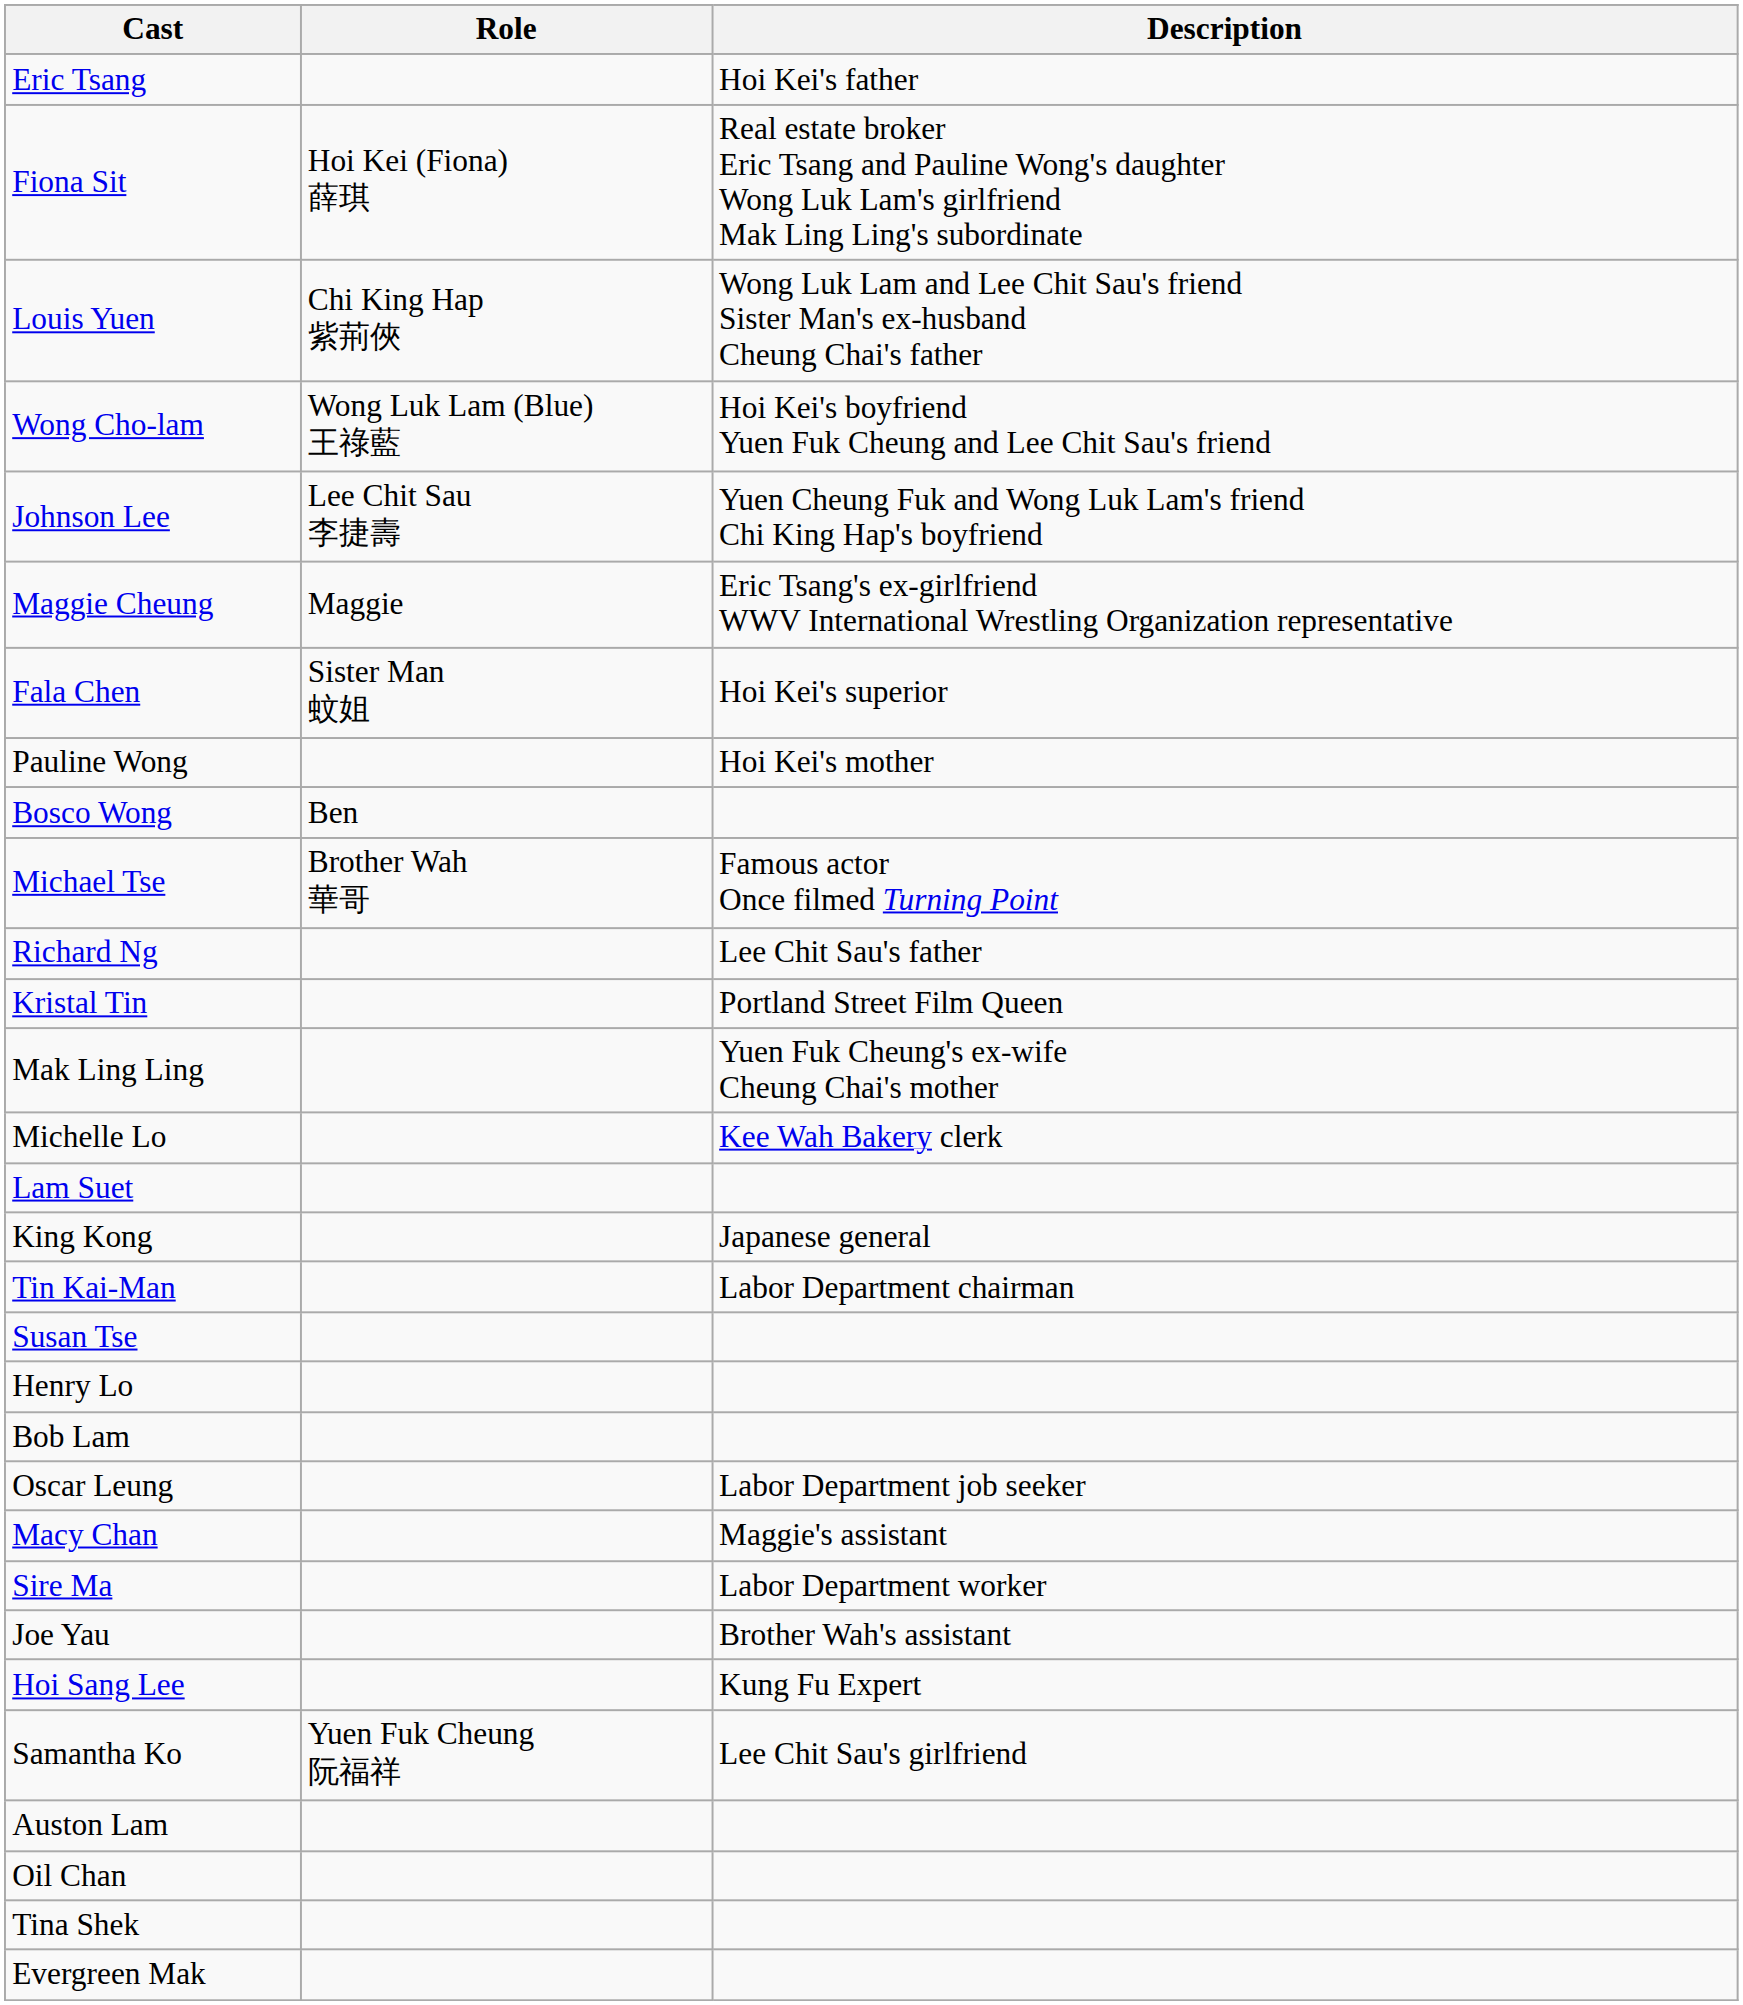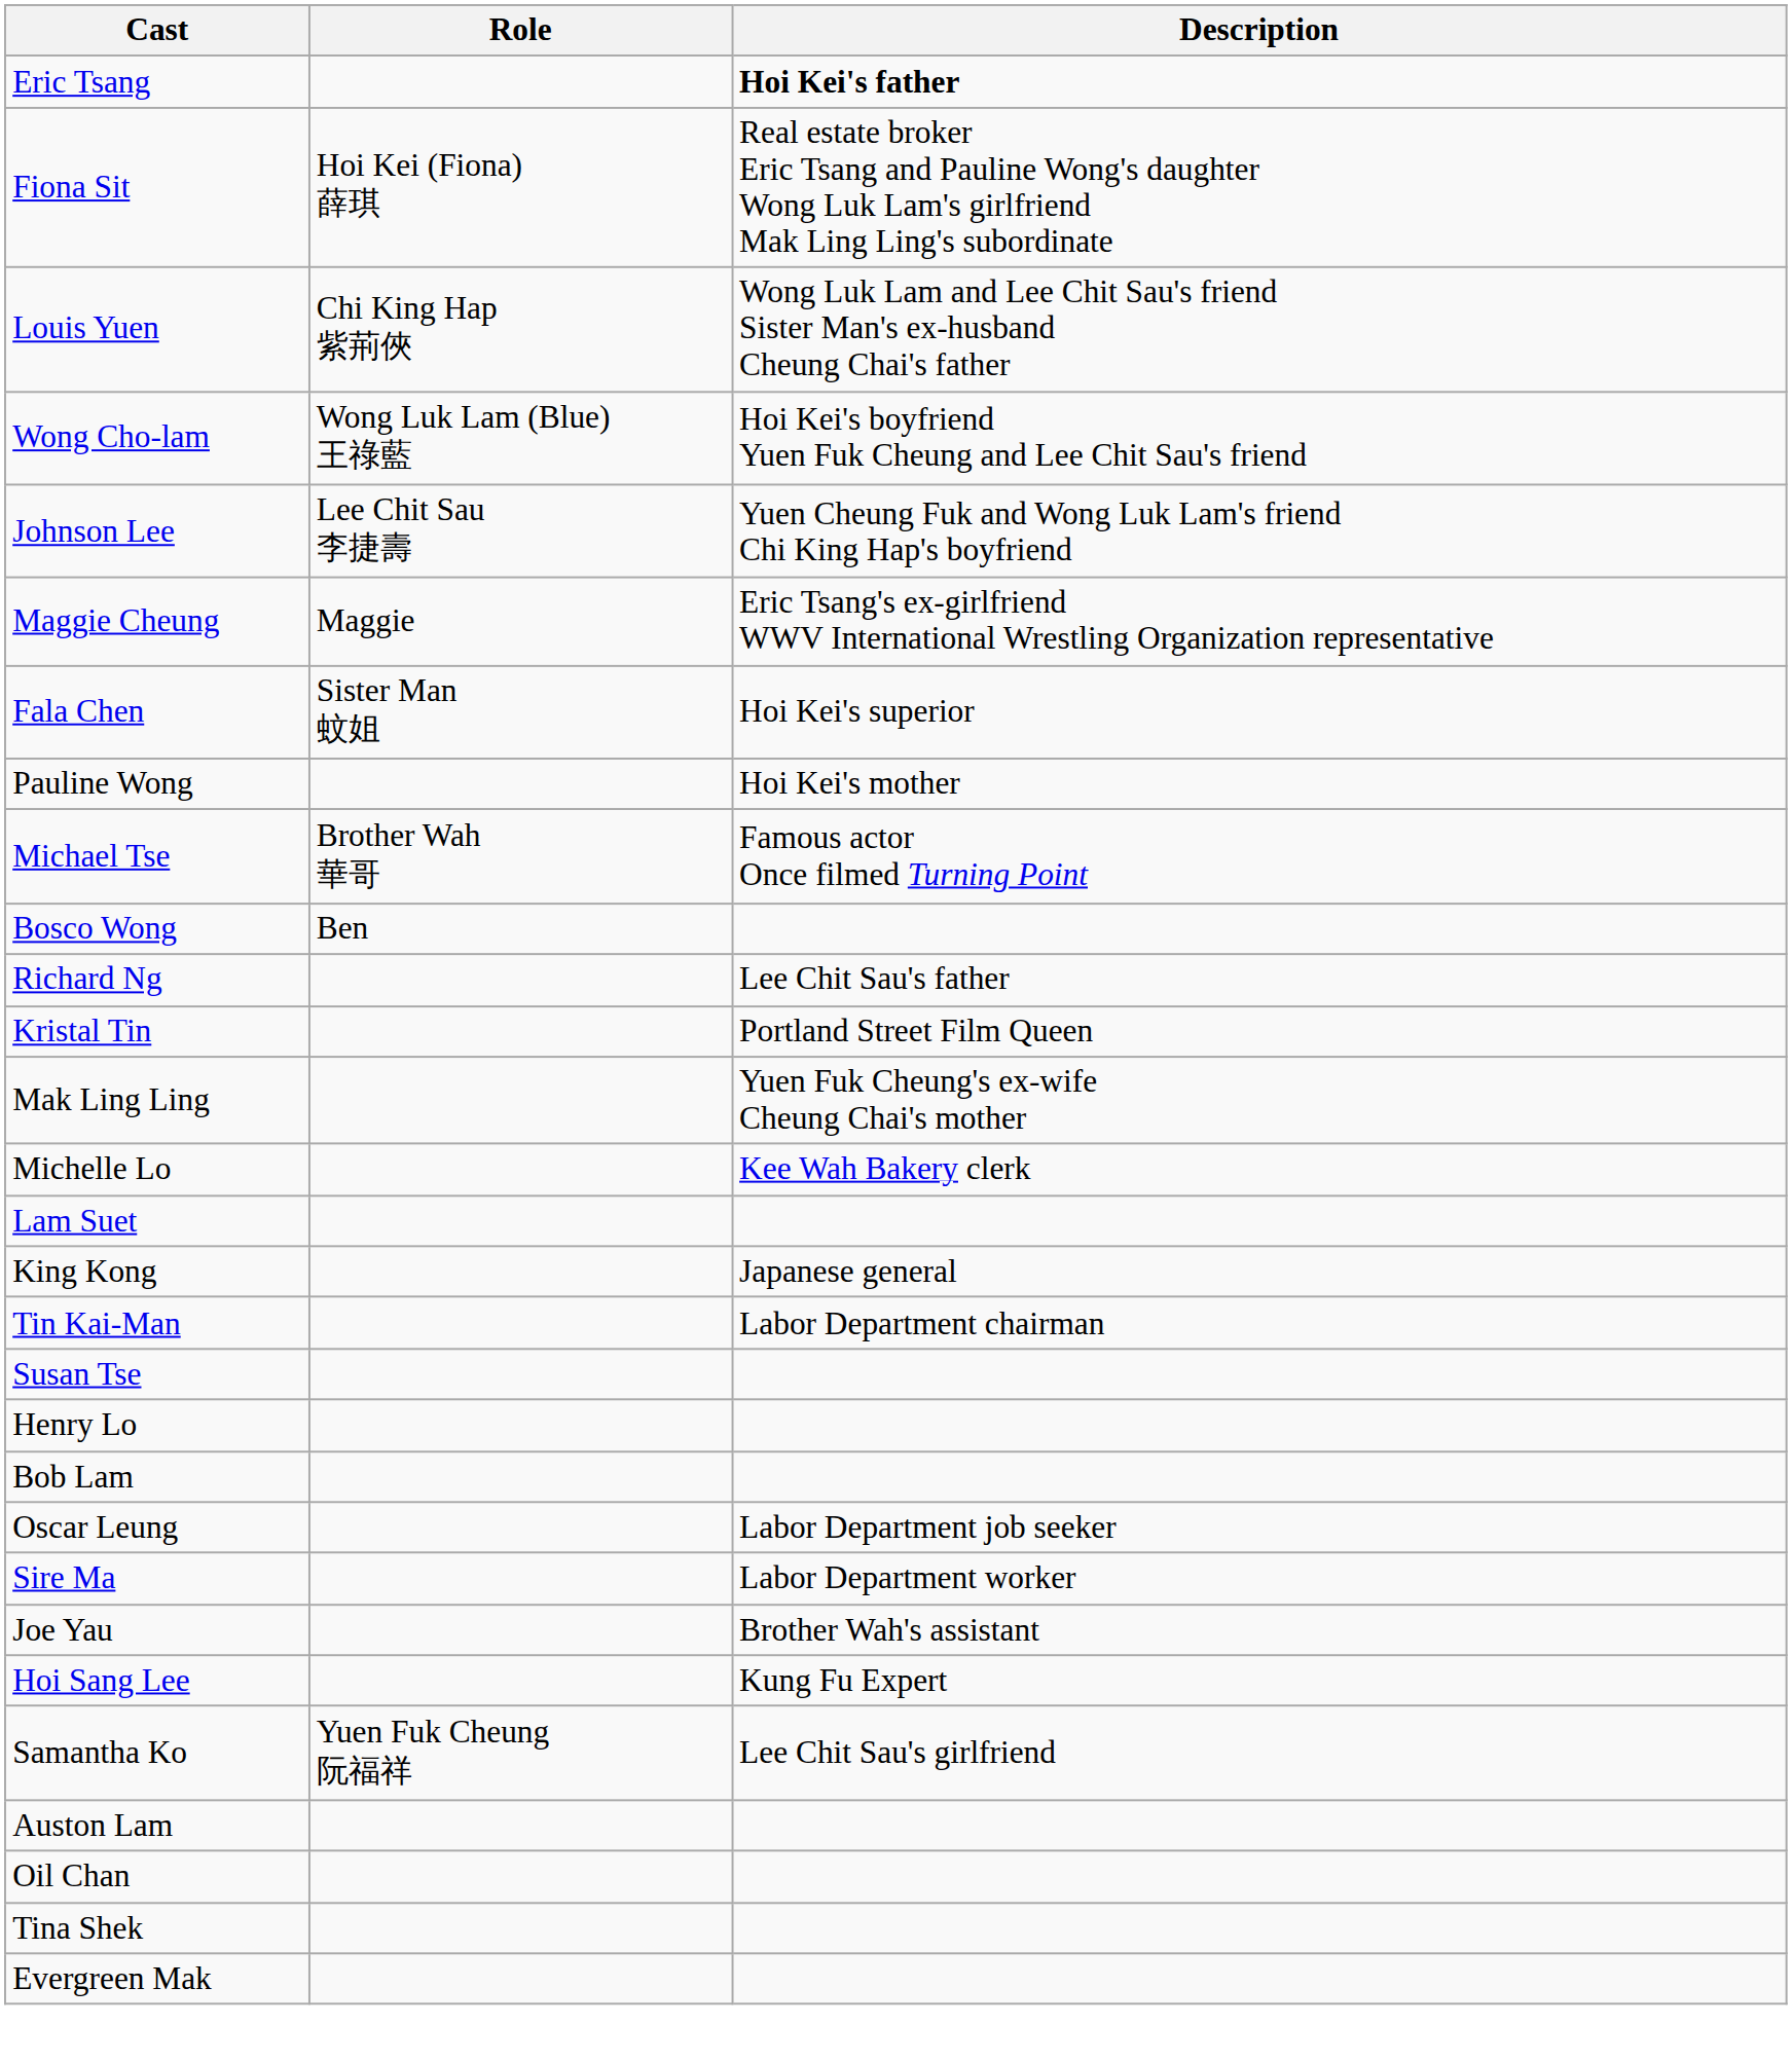Eric Tsang | Description: normal -> bold
rows swapped: Michael Tse <-> Bosco Wong
- row: Macy Chan | Maggie's assistant
